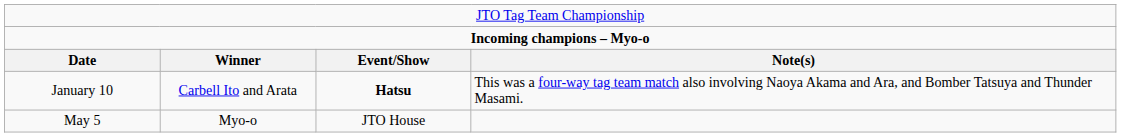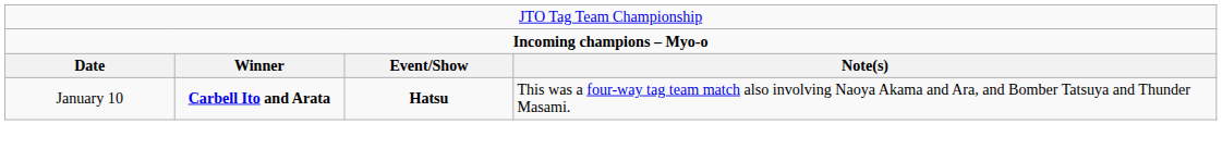January 10 | column 2: normal -> bold
- row: May 5 | Myo-o | JTO House
